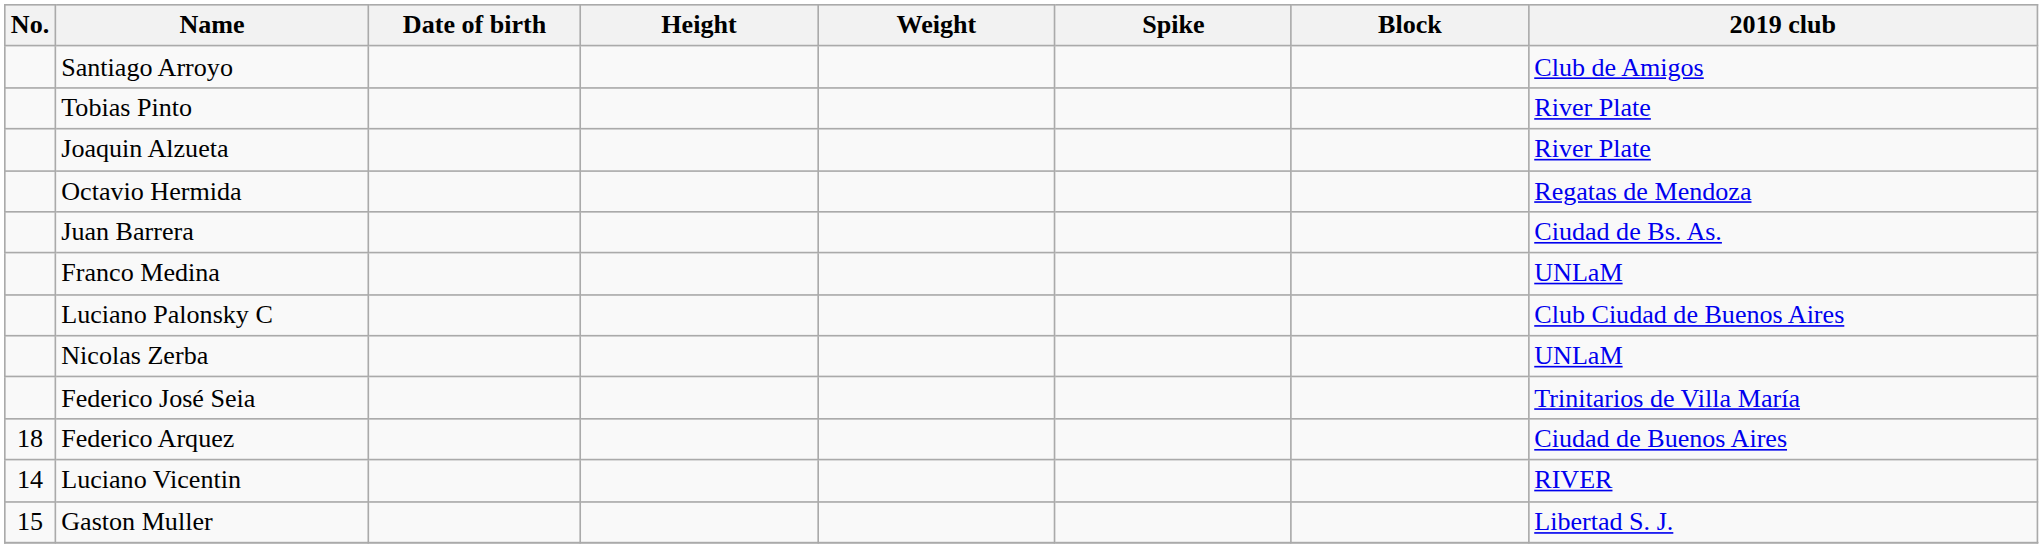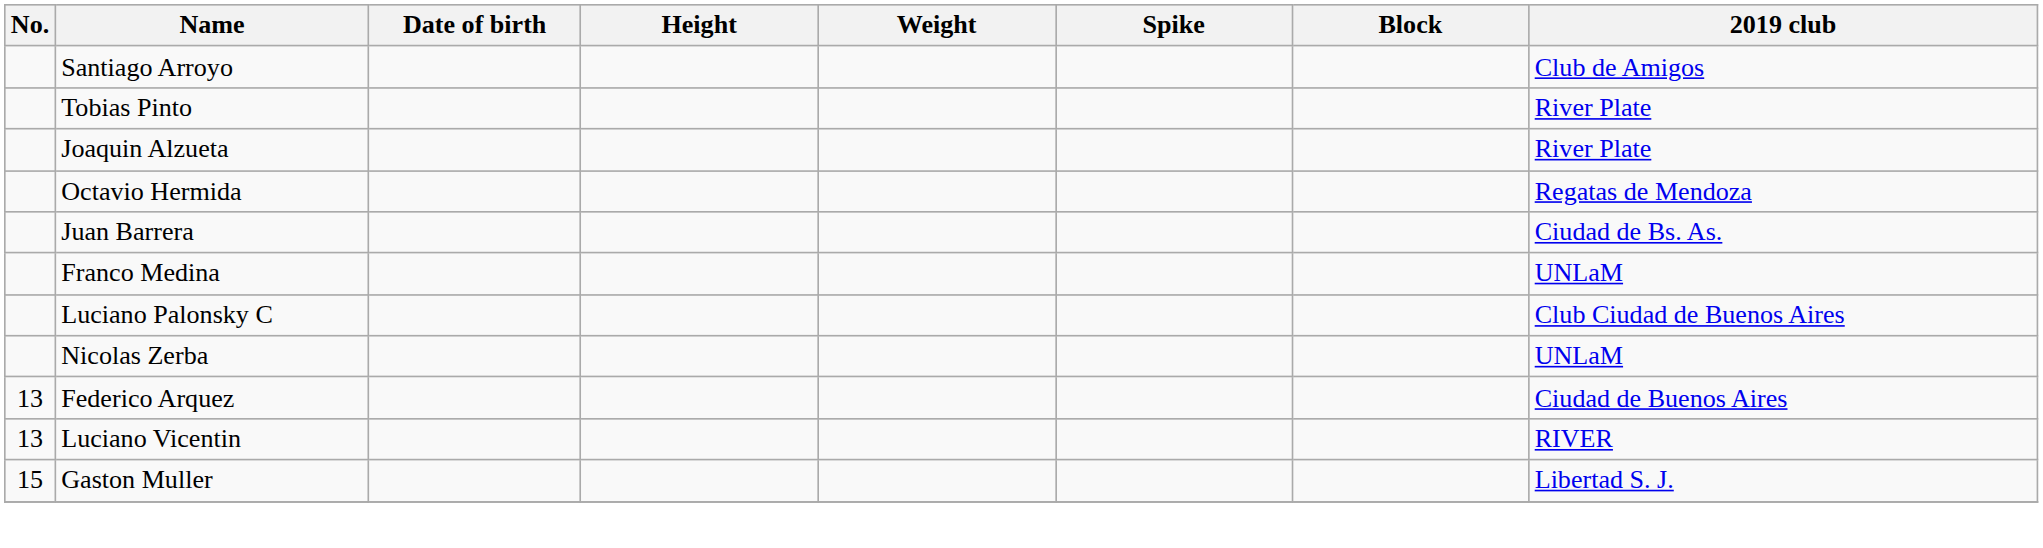- row: Federico José Seia | Trinitarios de Villa María
Federico Arquez | No.: 18 -> 13
Luciano Vicentin | No.: 14 -> 13
